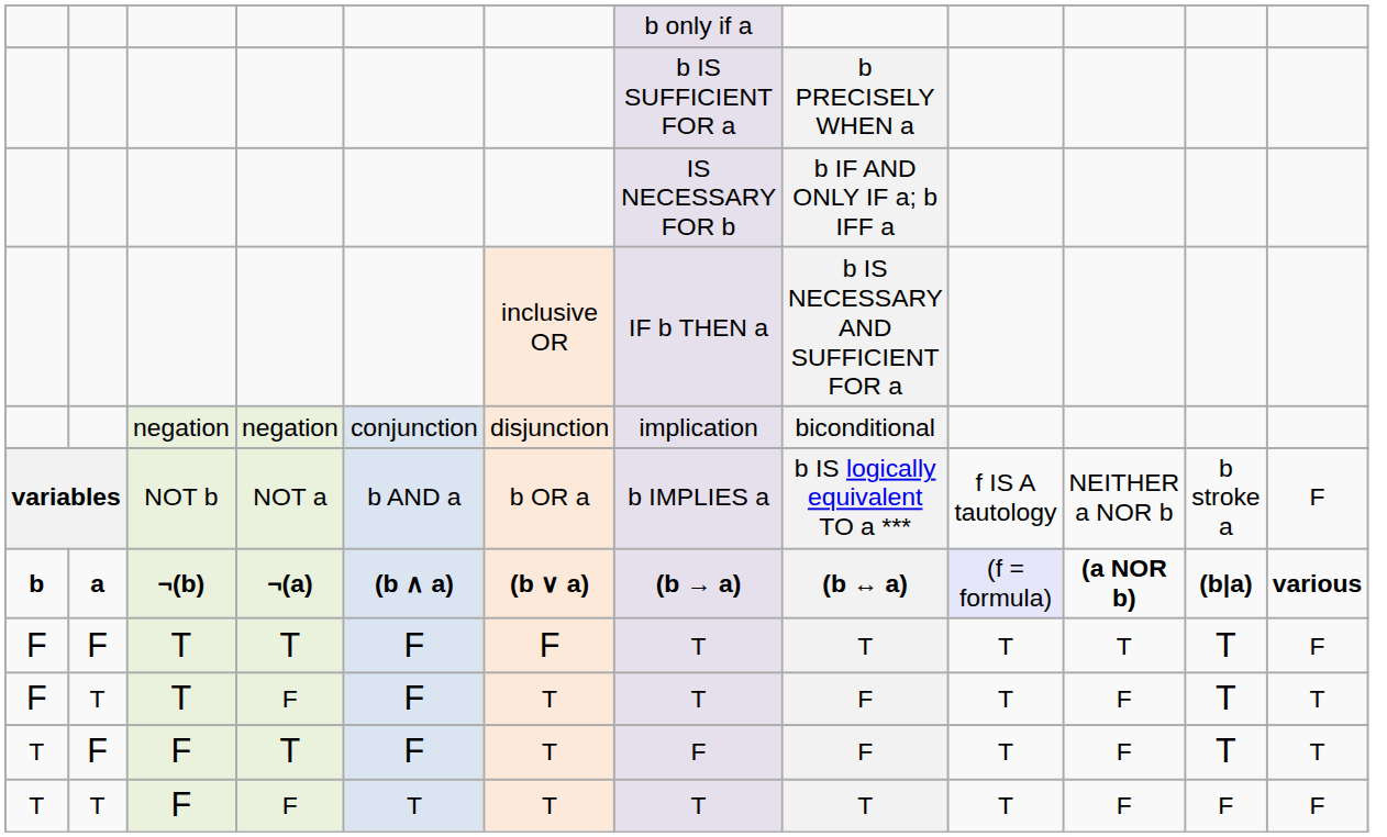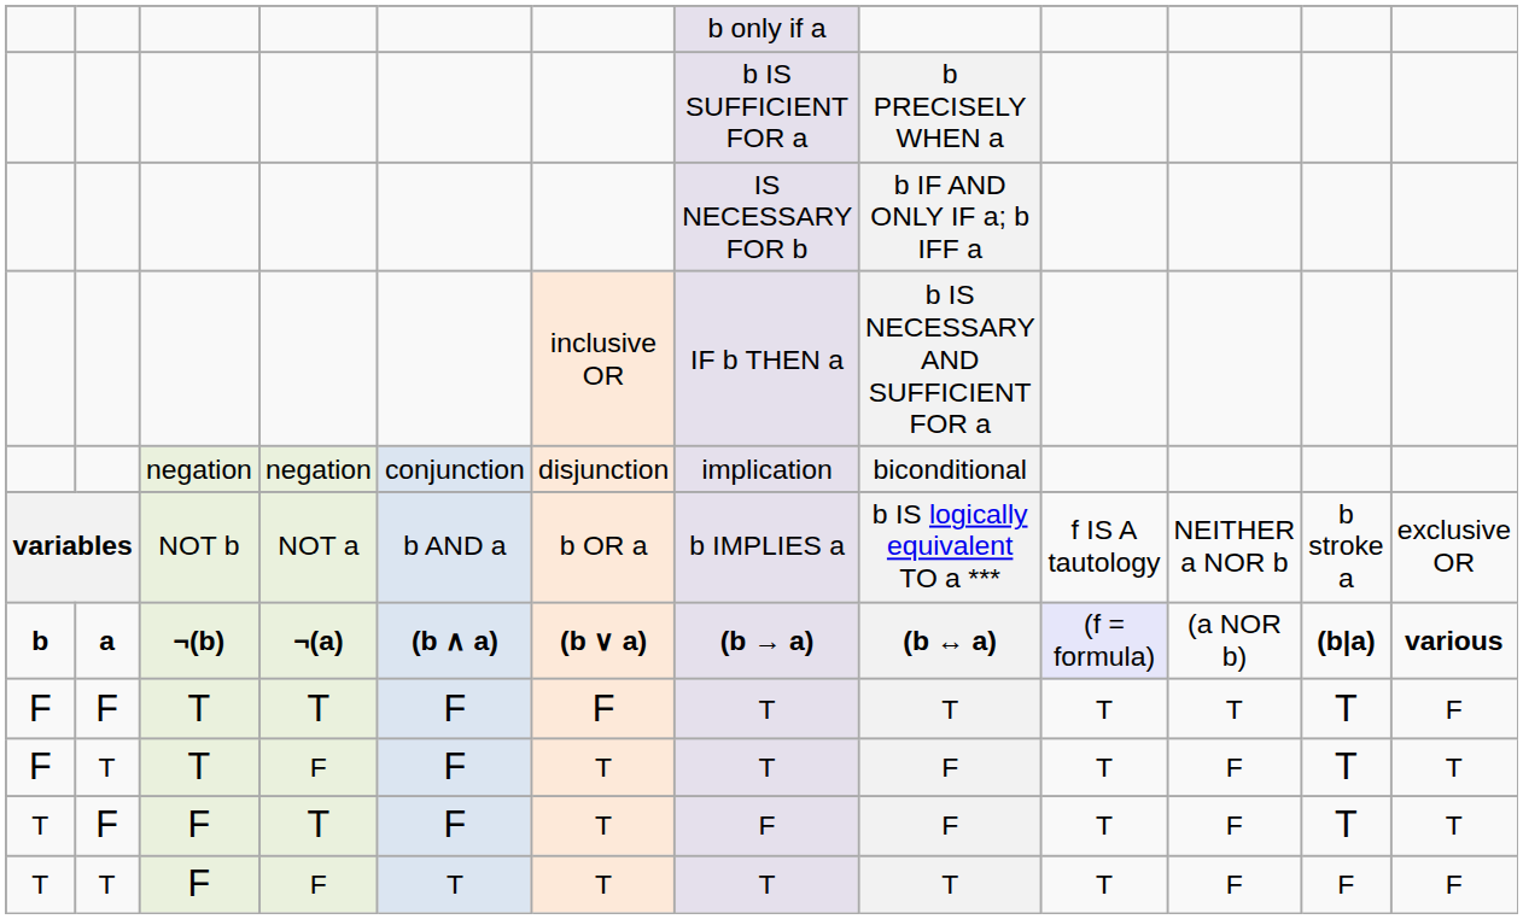NOT b | column 12: F -> exclusive OR
¬(b) | column 10: bold -> normal
